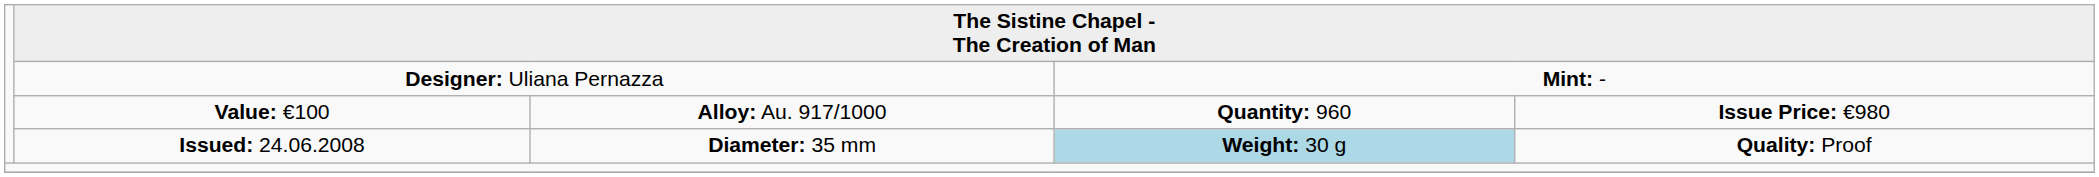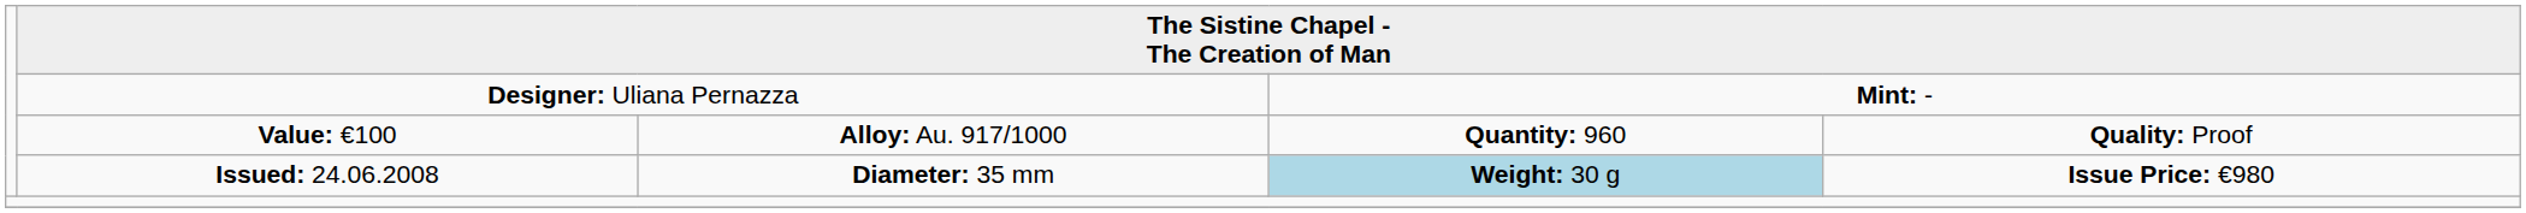Value: €100 | column 5: Issue Price: €980 -> Quality: Proof
Issued: 24.06.2008 | column 5: Quality: Proof -> Issue Price: €980
